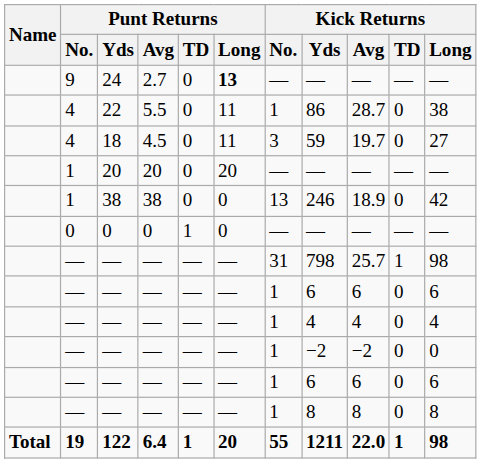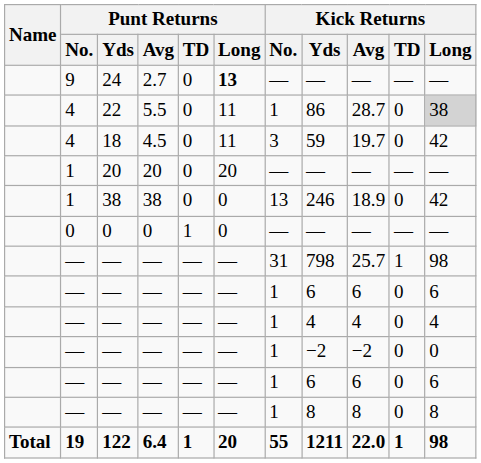22 | Kick Returns / Long: no background -> lightgrey background
18 | Kick Returns / Long: 27 -> 42
